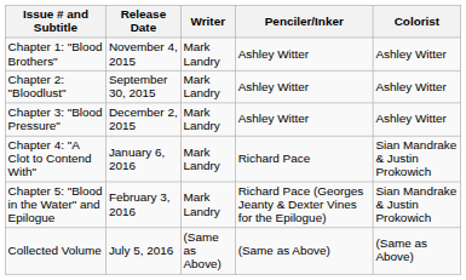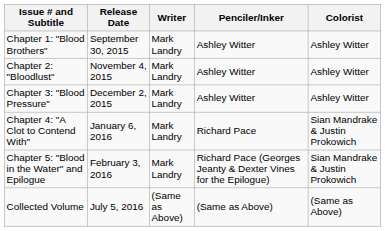Chapter 1: "Blood Brothers" | Release Date: November 4, 2015 -> September 30, 2015
Chapter 2: "Bloodlust" | Release Date: September 30, 2015 -> November 4, 2015
